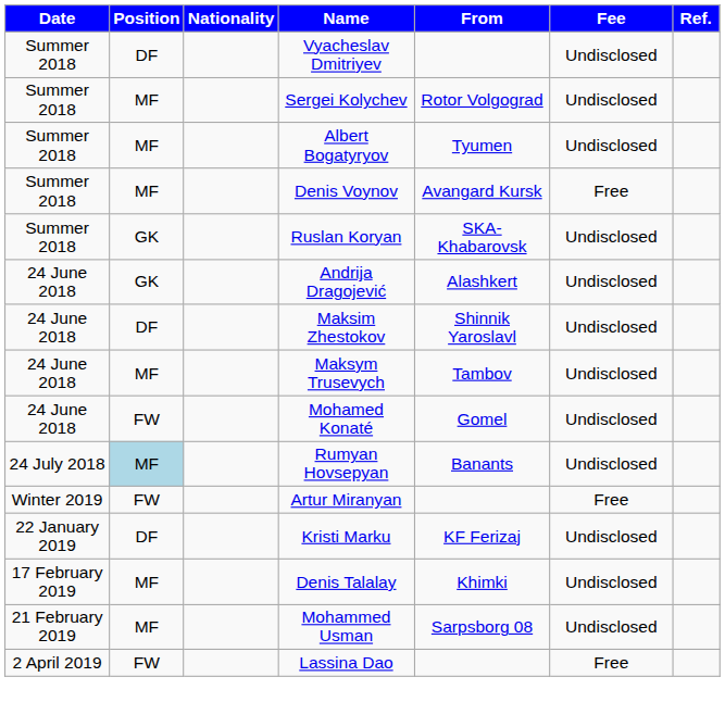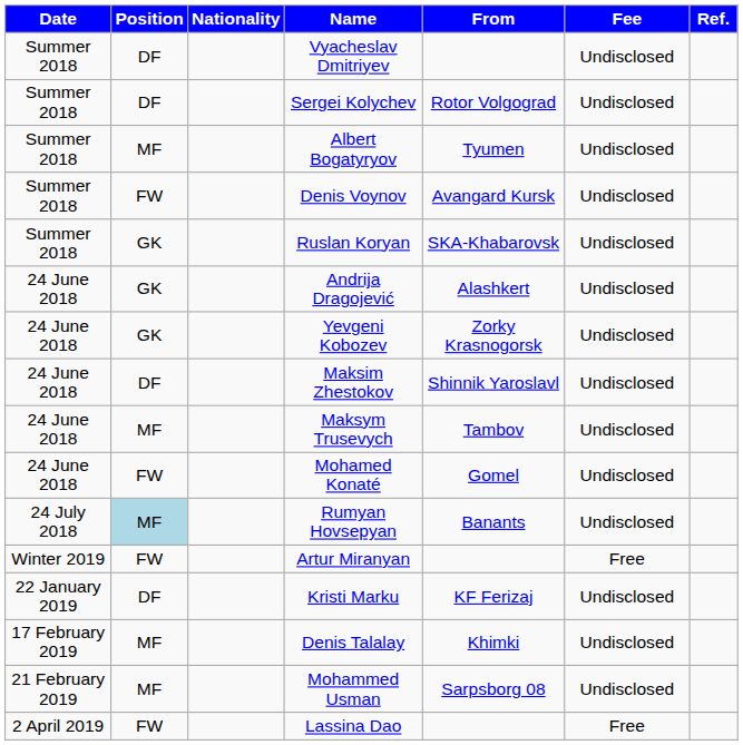Sergei Kolychev | Position: MF -> DF
Denis Voynov | Position: MF -> FW
Denis Voynov | Fee: Free -> Undisclosed
+ row: 24 June 2018 | GK | Yevgeni Kobozev | Zorky Krasnogorsk | Undisclosed
